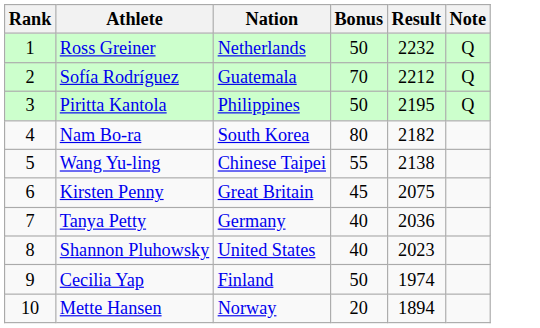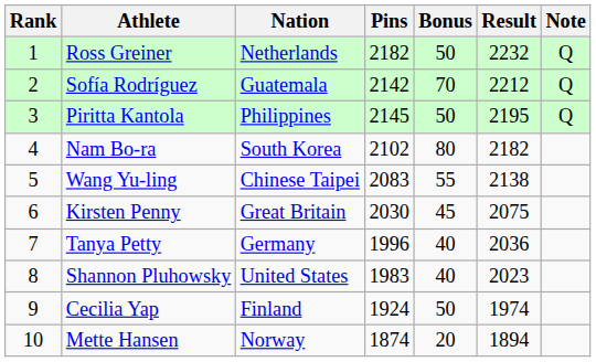+ column: Pins | 2182 | 2142 | 2145 | 2102 | 2083 | 2030 | 1996 | 1983 | 1924 | 1874
